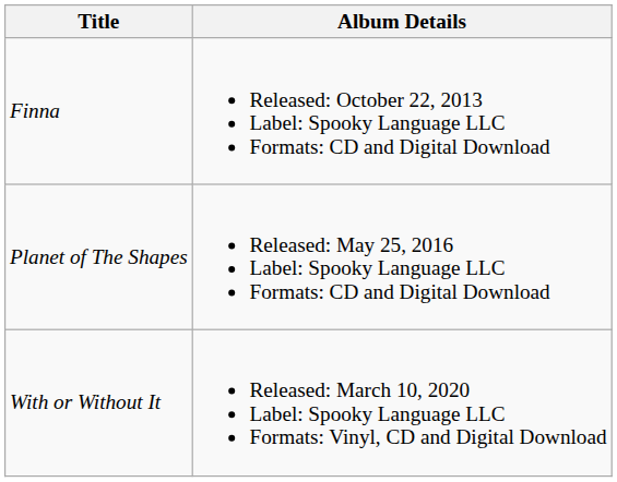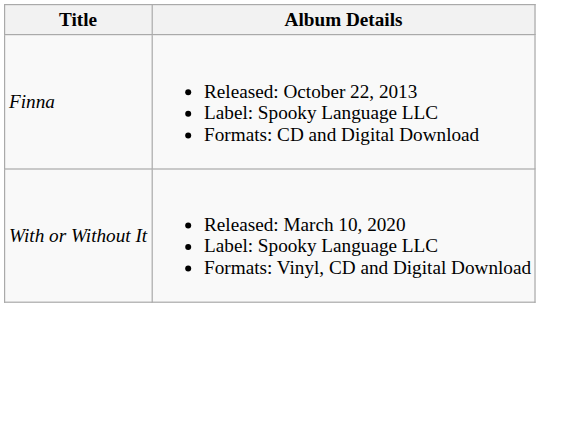- row: Planet of The Shapes | Released: May 25, 2016 Label: Spooky Language LLC Formats: CD and Digital Download
